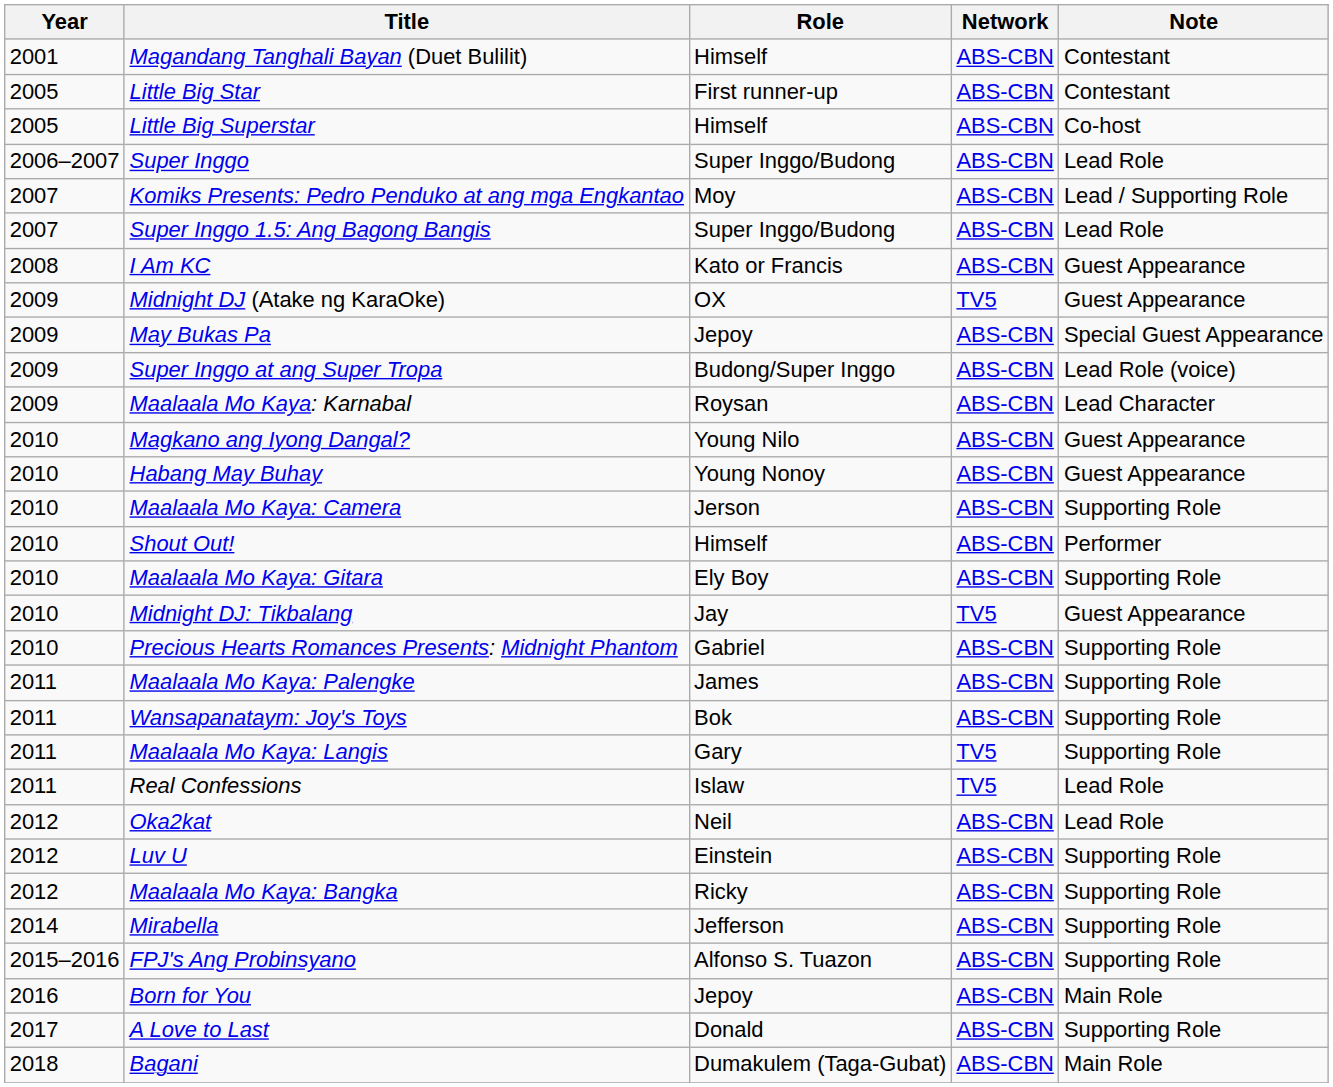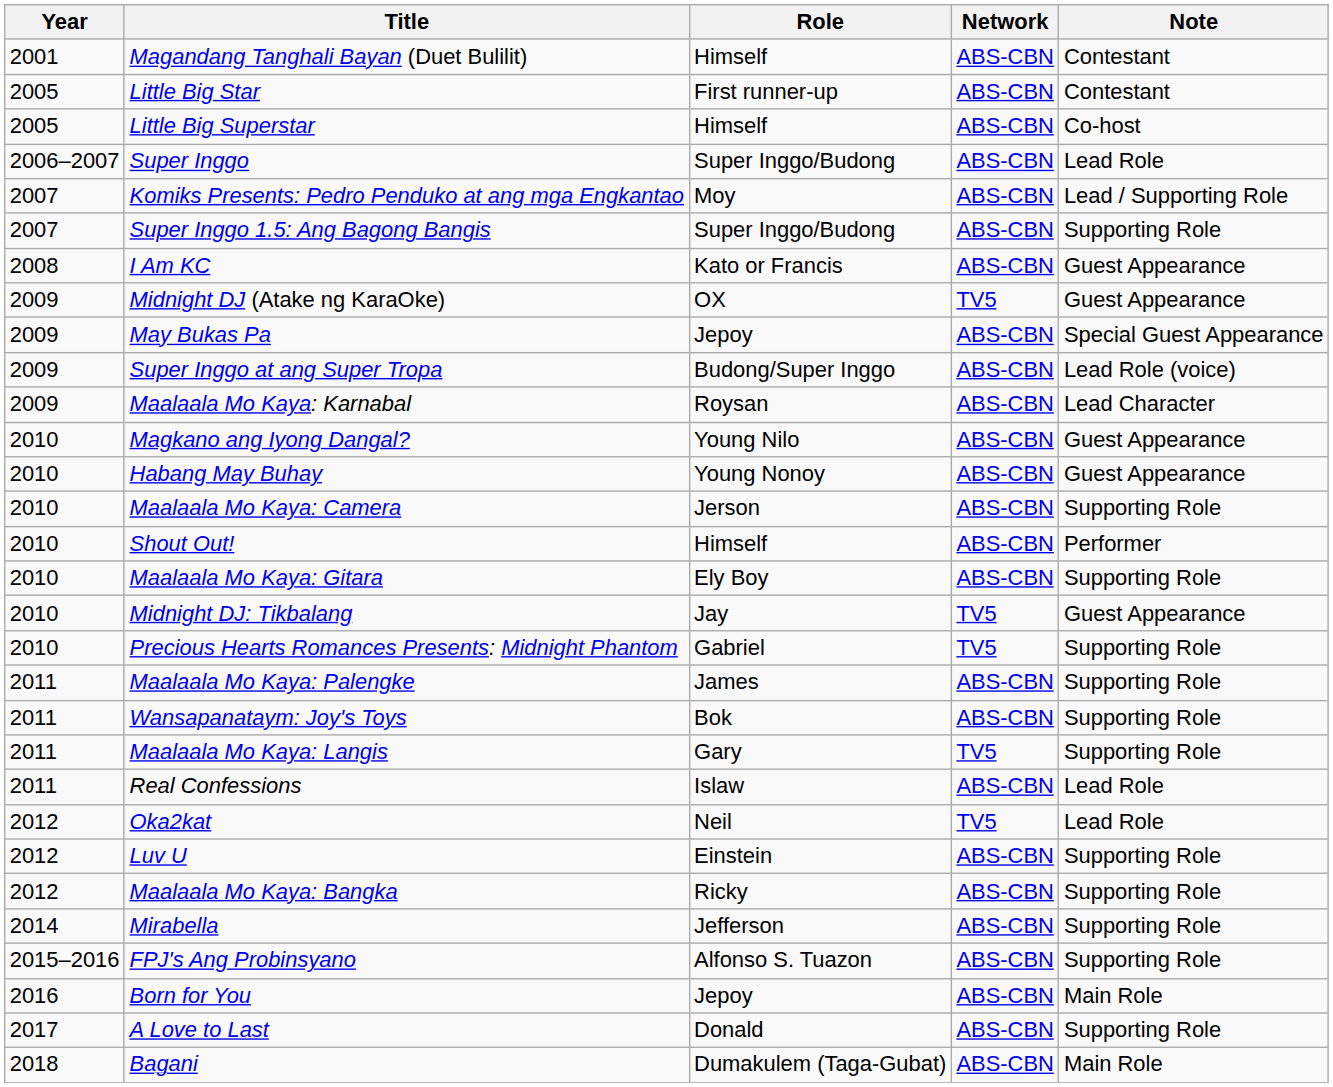Super Inggo 1.5: Ang Bagong Bangis | Note: Lead Role -> Supporting Role
Precious Hearts Romances Presents: Midnight Phantom | Network: ABS-CBN -> TV5
Real Confessions | Network: TV5 -> ABS-CBN
Oka2kat | Network: ABS-CBN -> TV5
